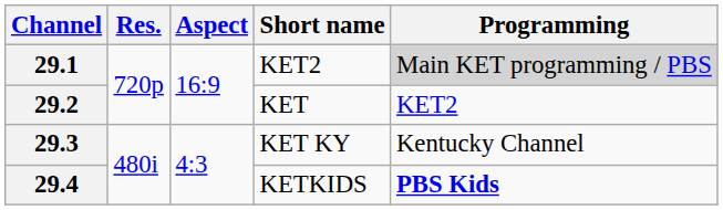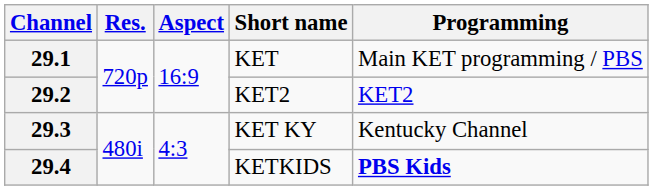29.1 | Short name: KET2 -> KET
29.1 | Programming: lightgrey background -> no background
29.2 | Short name: KET -> KET2
